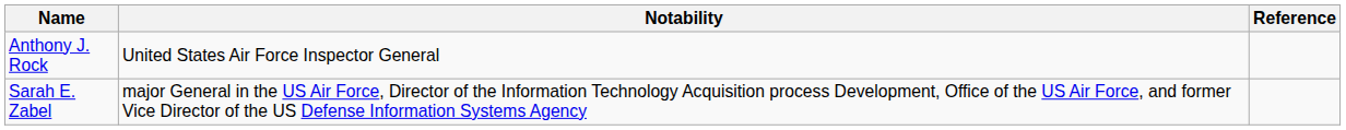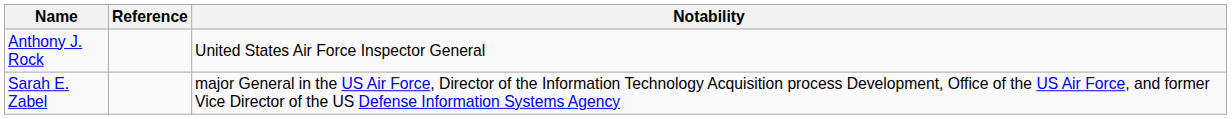columns swapped: Notability <-> Reference
